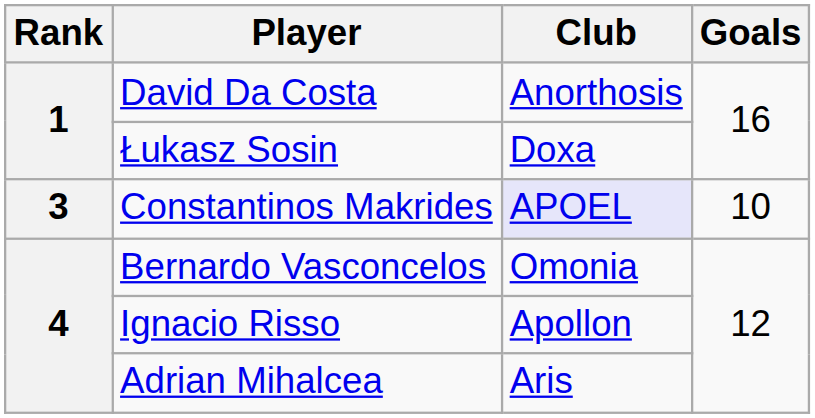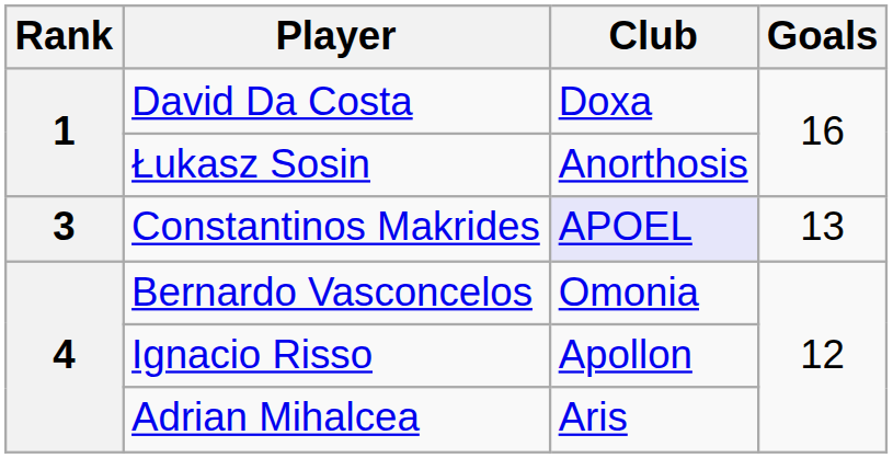David Da Costa | Club: Anorthosis -> Doxa
Łukasz Sosin | Club: Doxa -> Anorthosis
Constantinos Makrides | Goals: 10 -> 13
